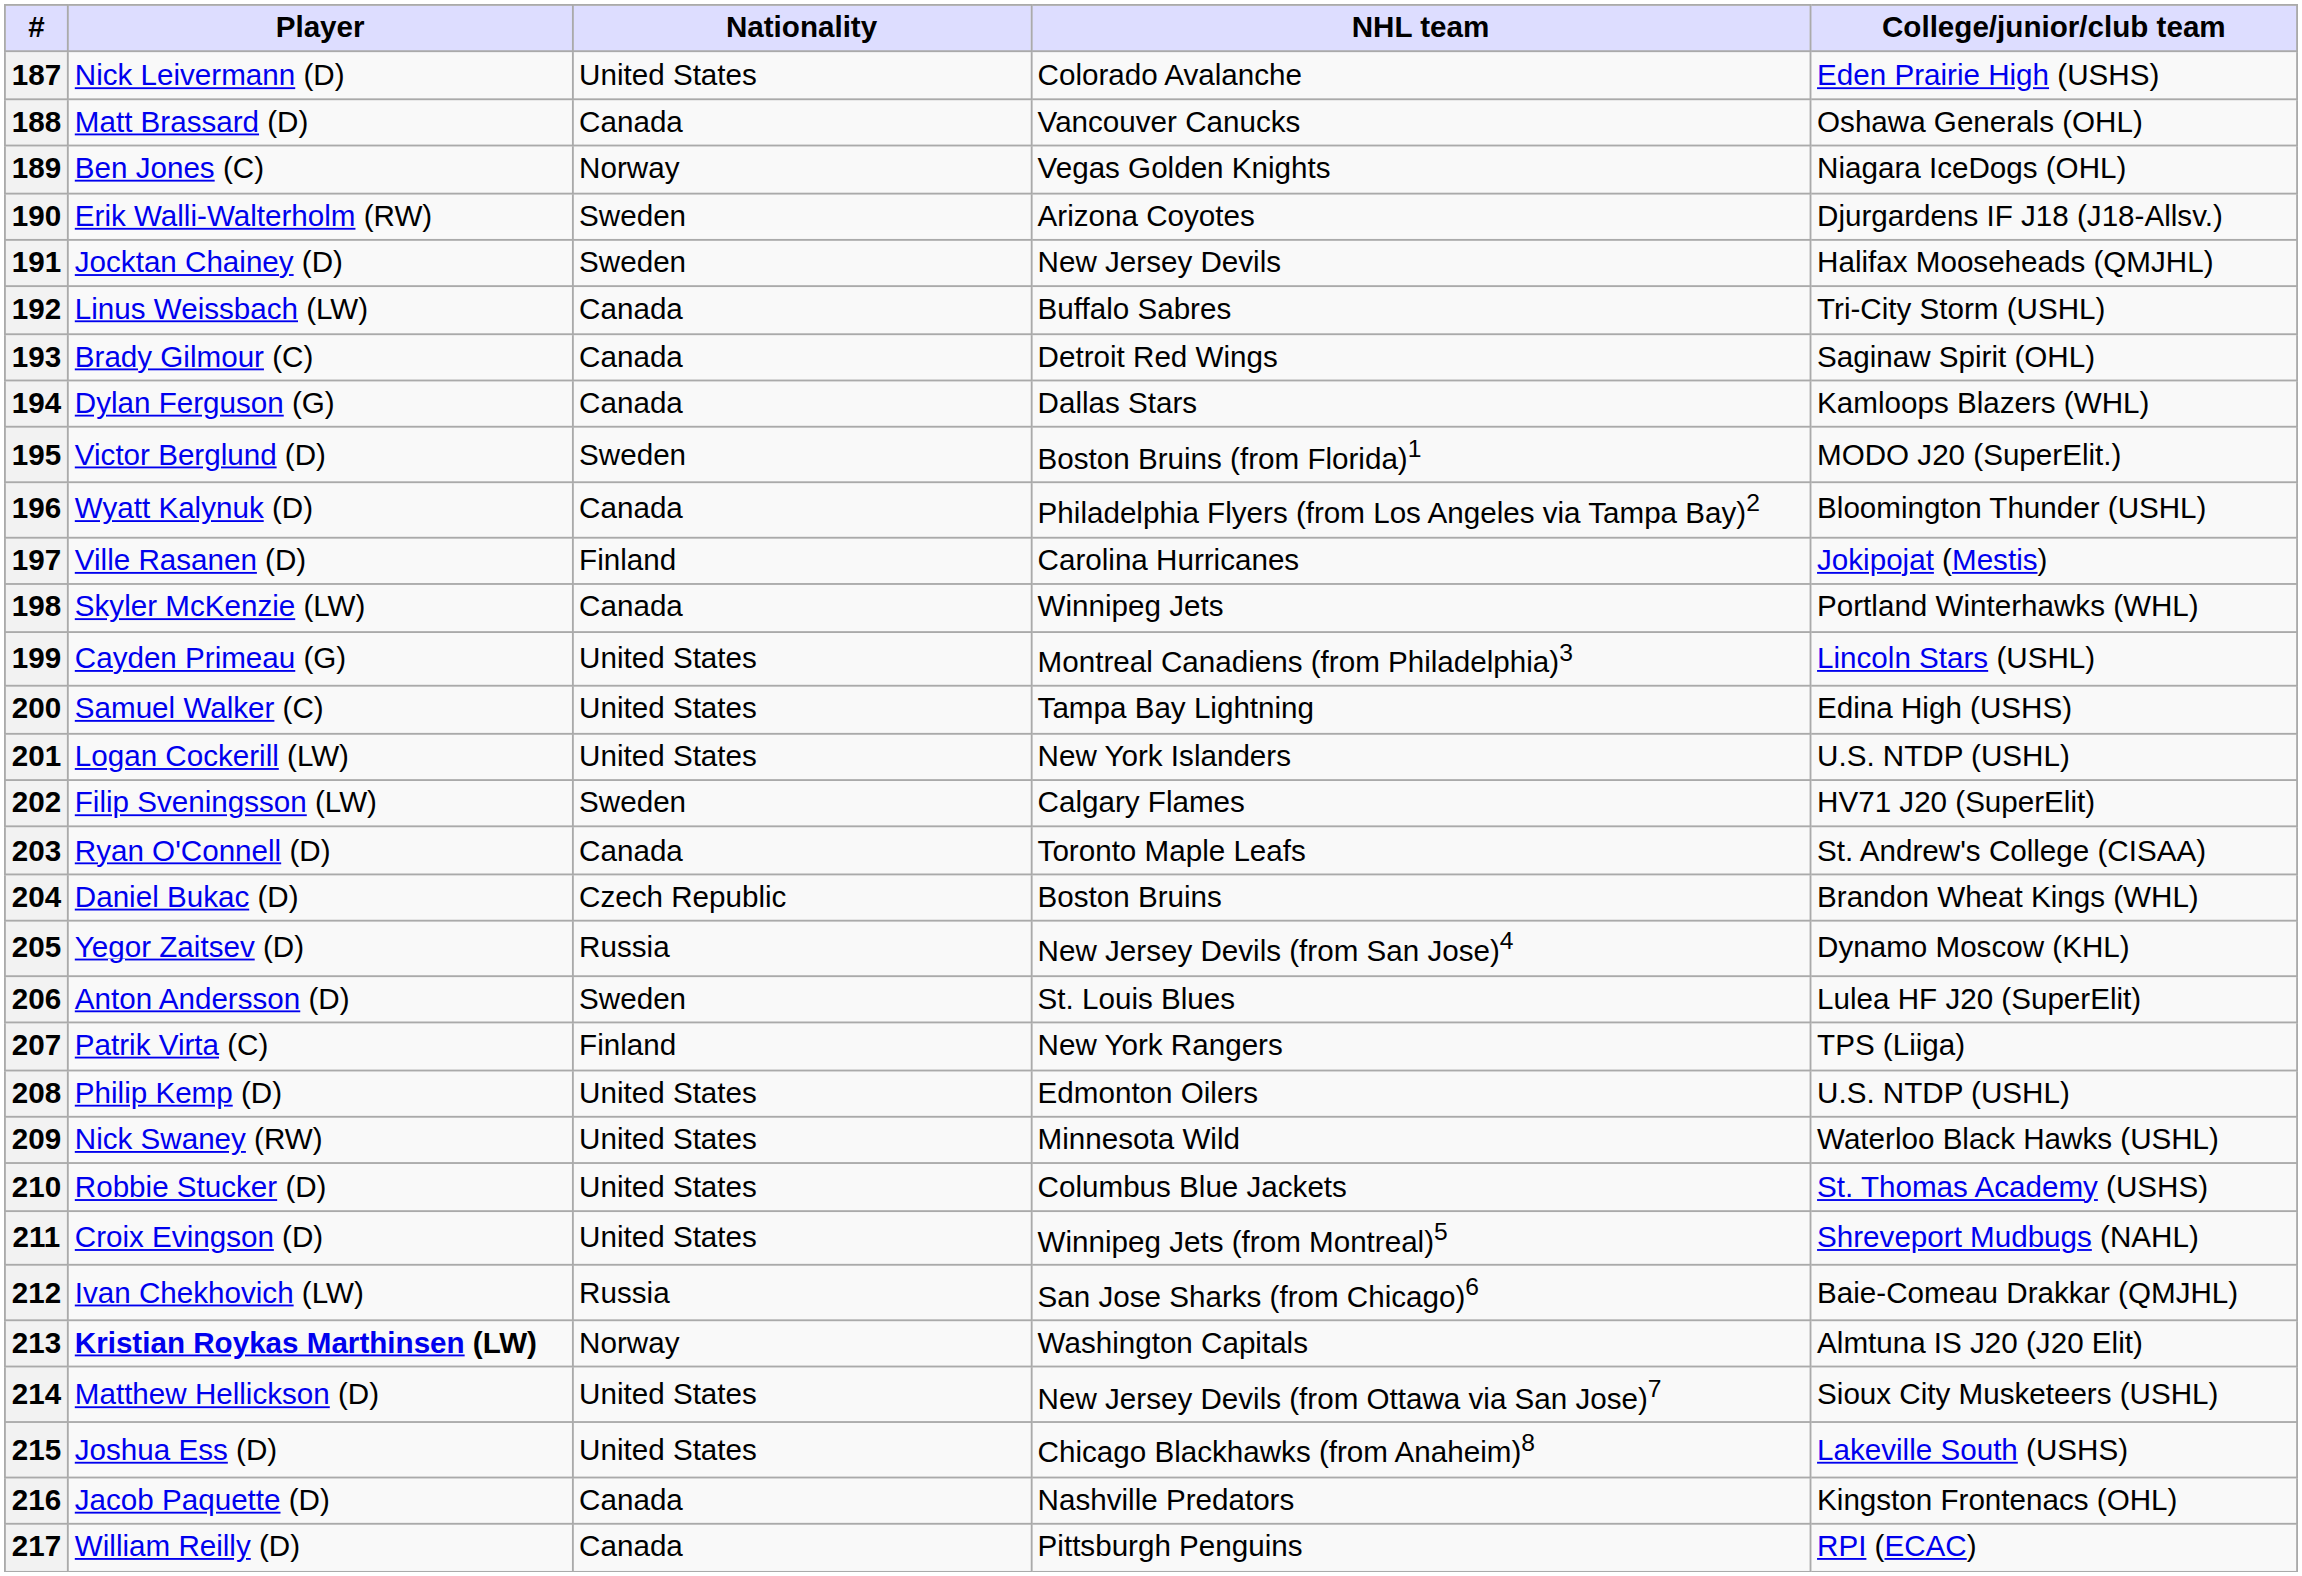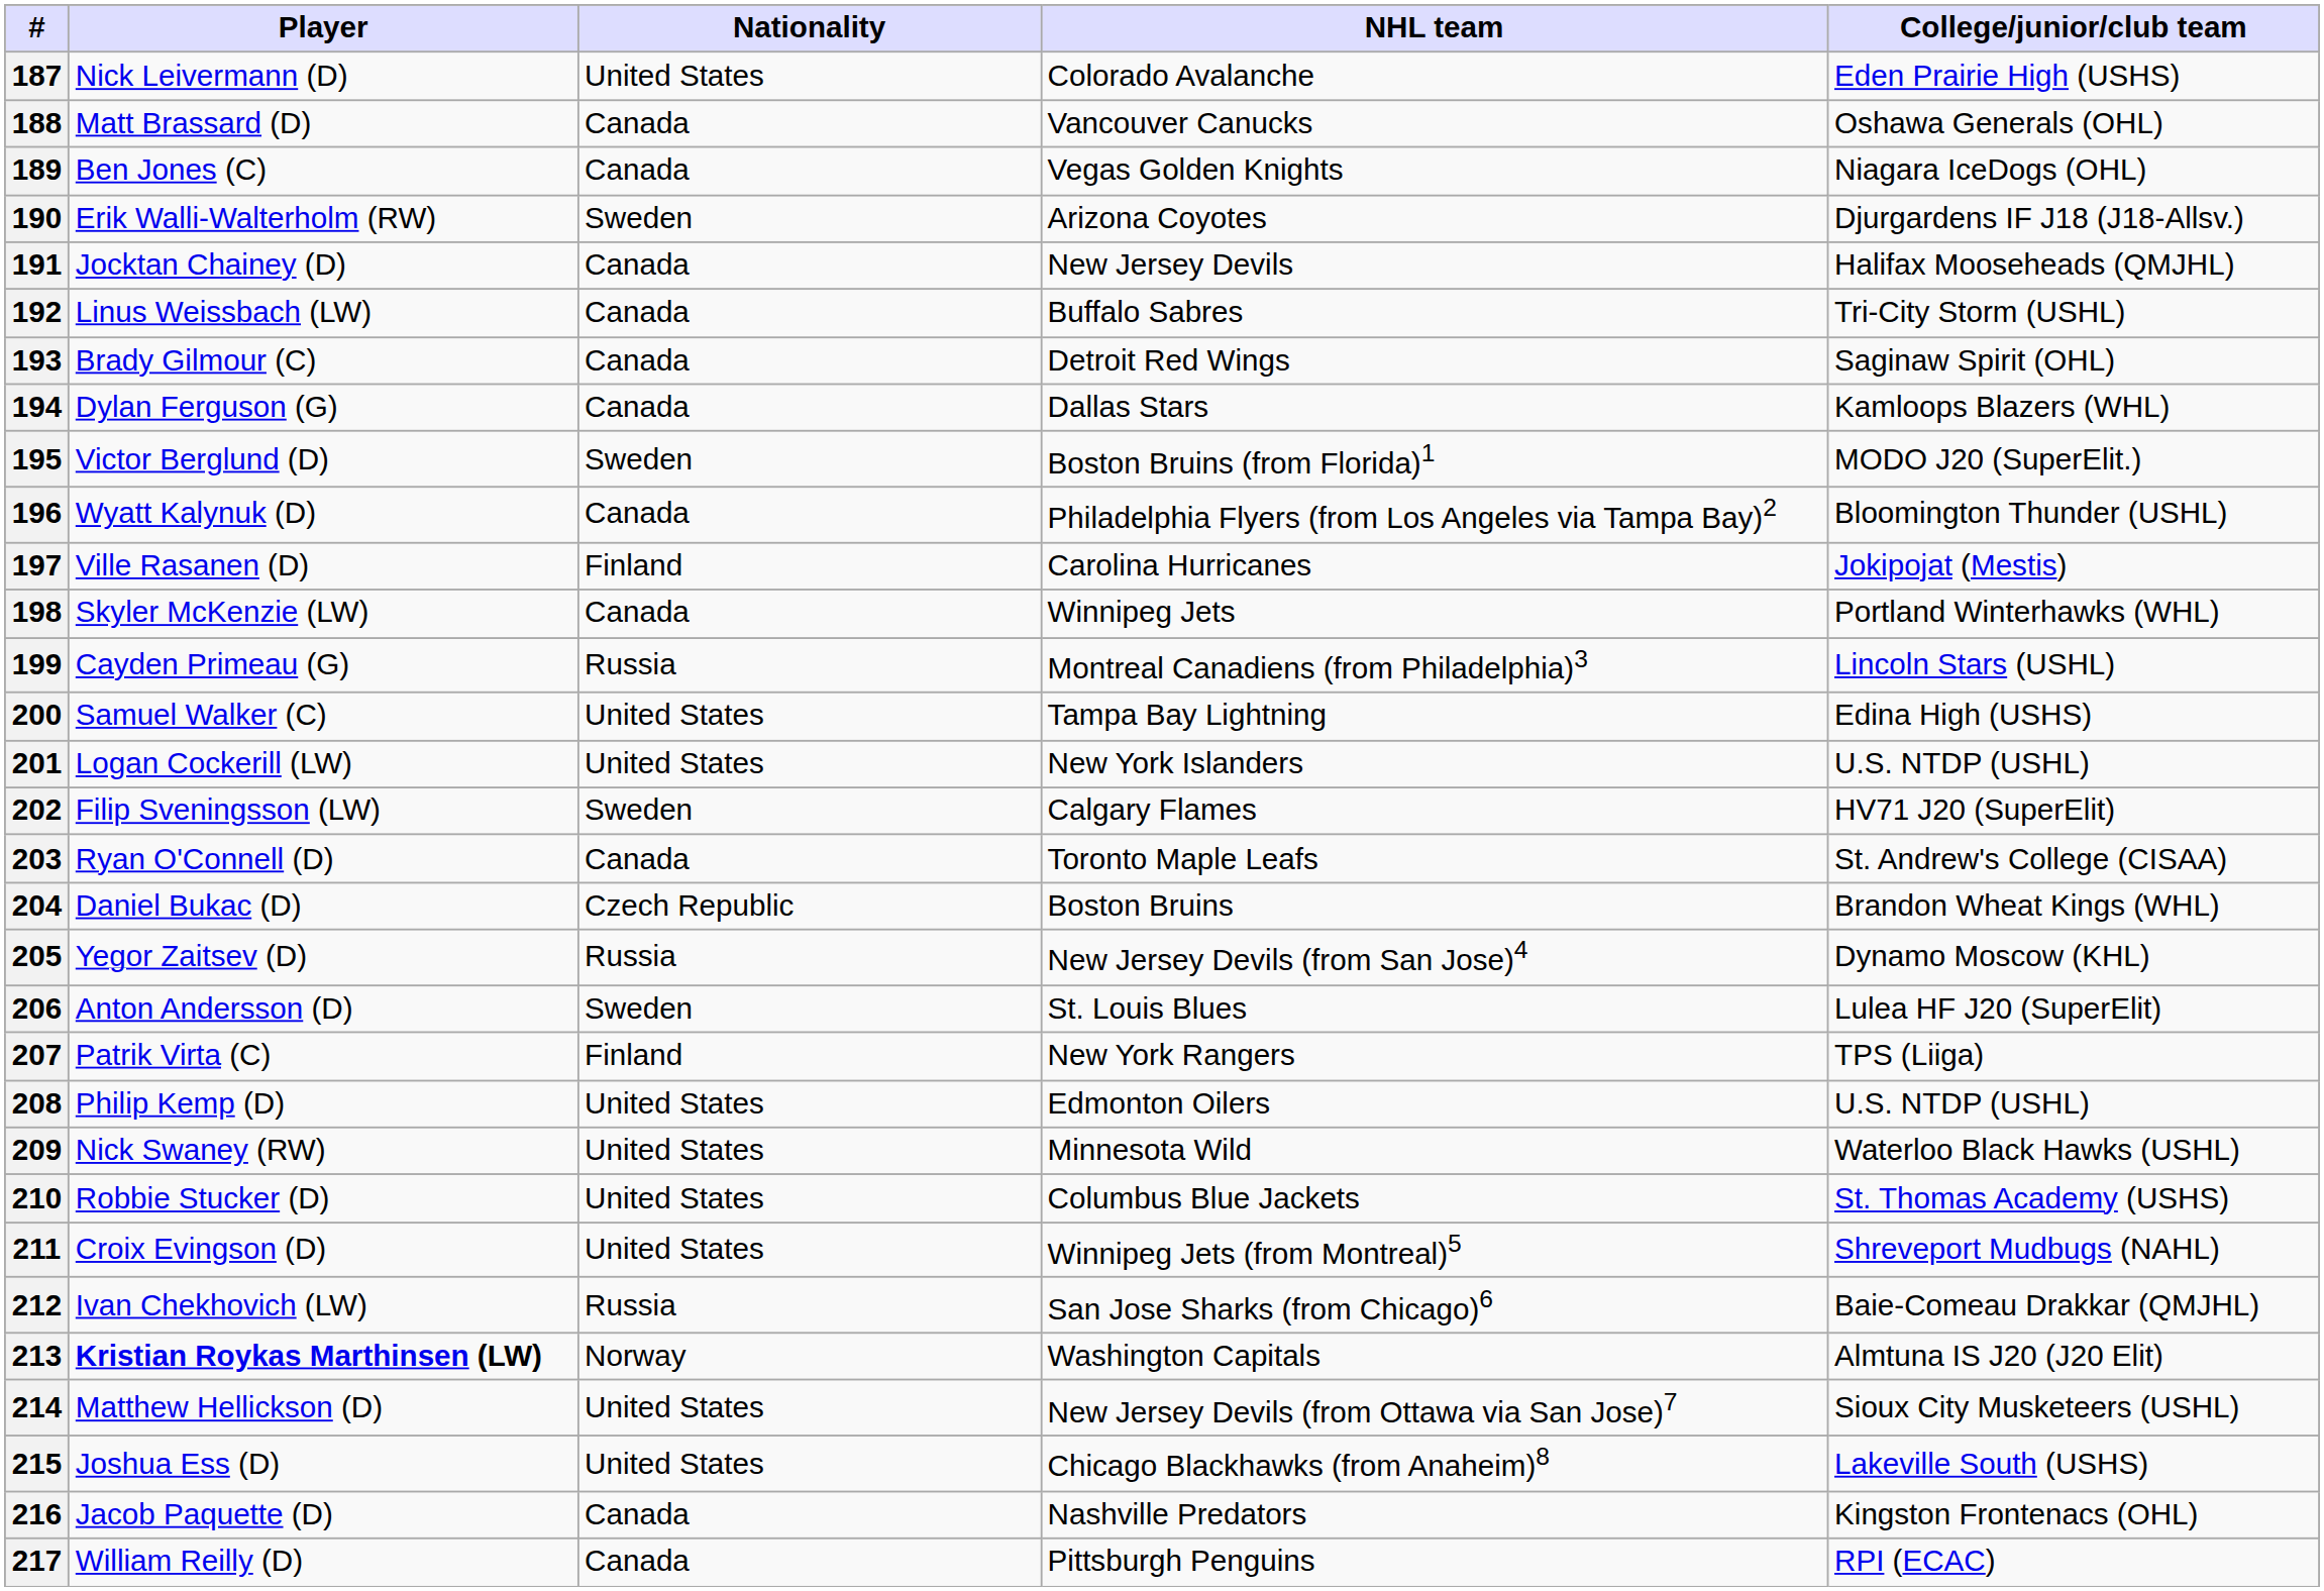189 | Nationality: Norway -> Canada
191 | Nationality: Sweden -> Canada
199 | Nationality: United States -> Russia
